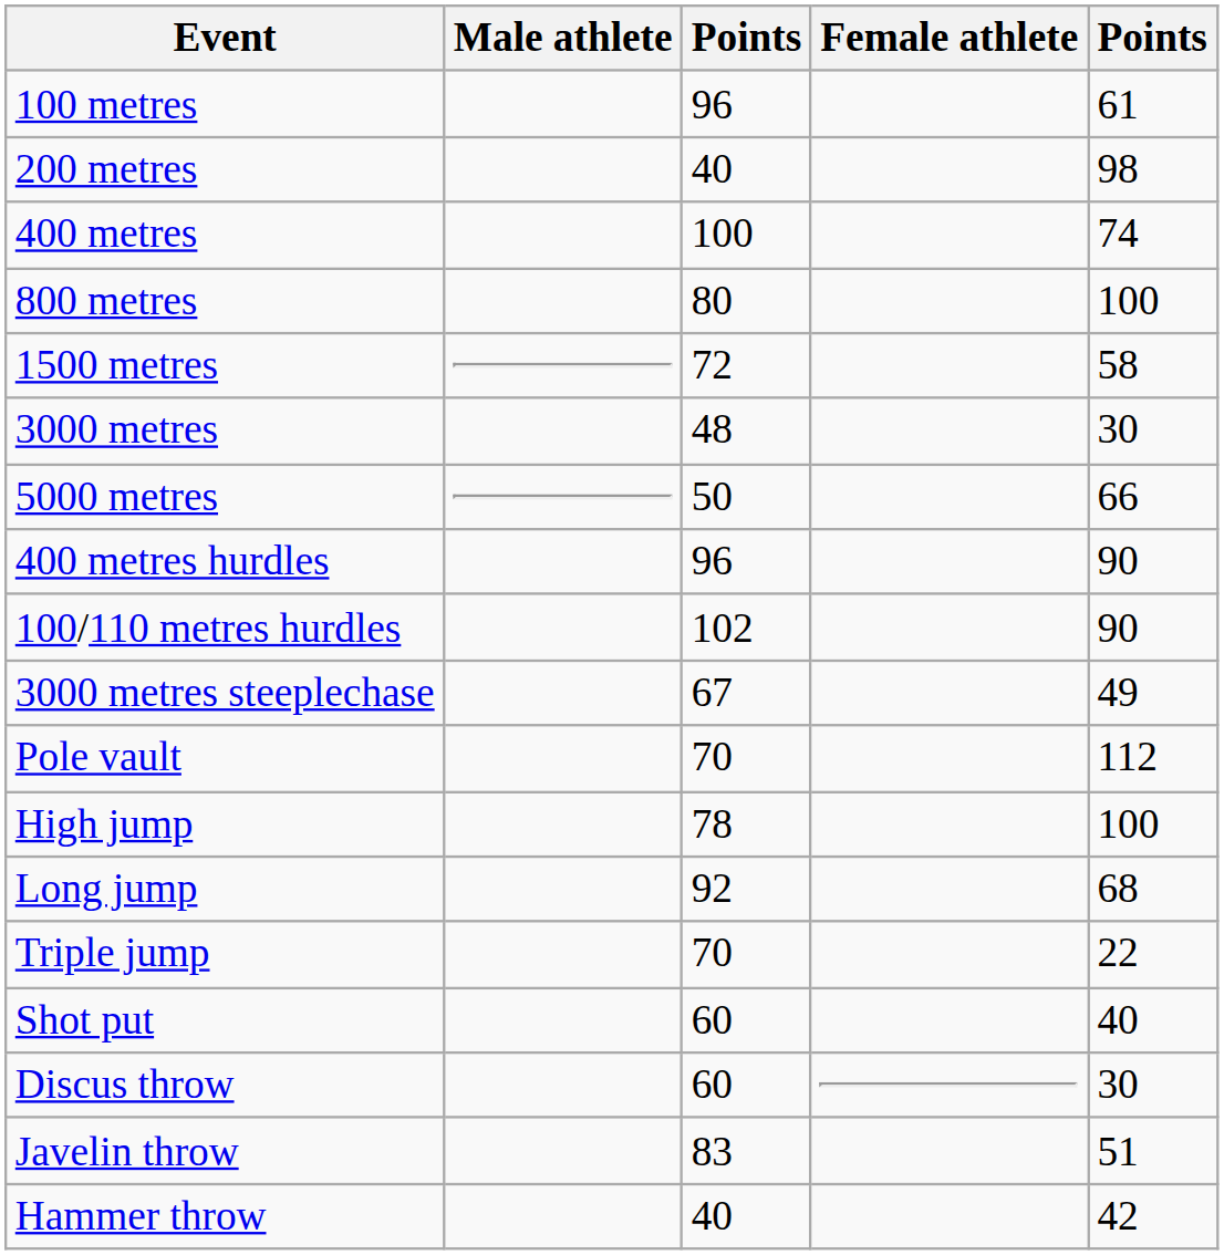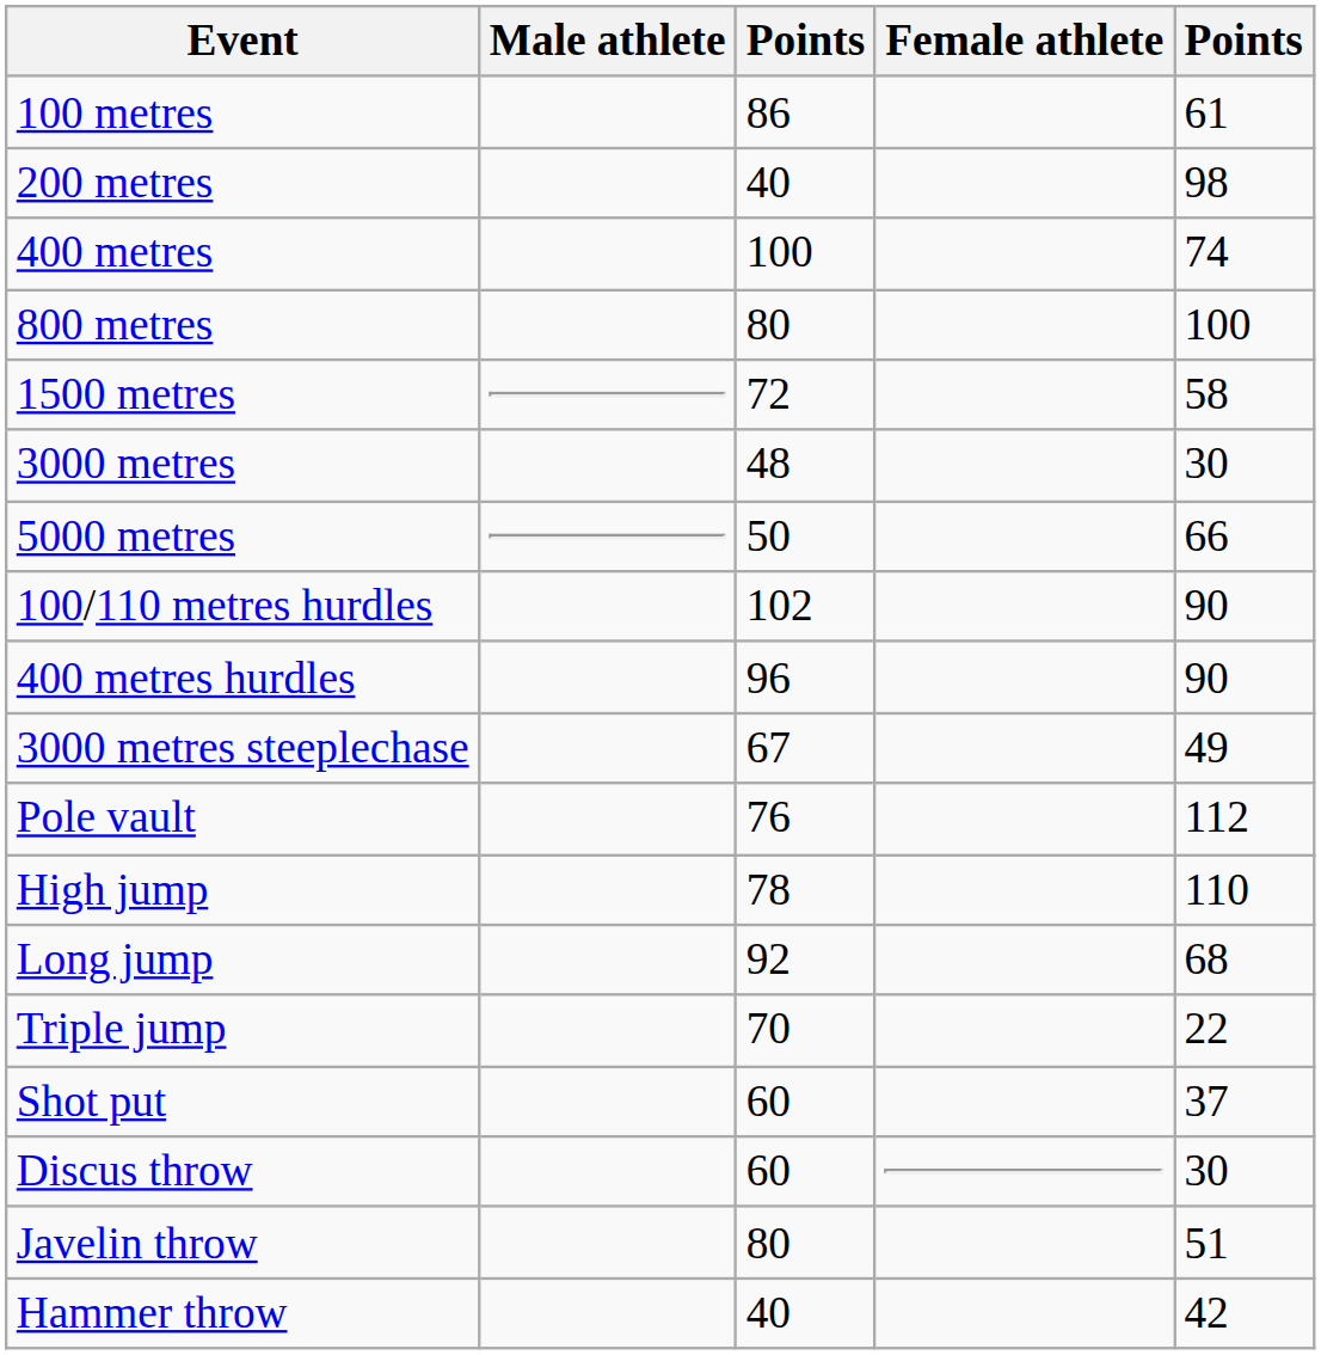100 metres | column 3: 96 -> 86
rows swapped: 100/110 metres hurdles <-> 400 metres hurdles
Pole vault | column 3: 70 -> 76
High jump | column 5: 100 -> 110
Shot put | column 5: 40 -> 37
Javelin throw | column 3: 83 -> 80
